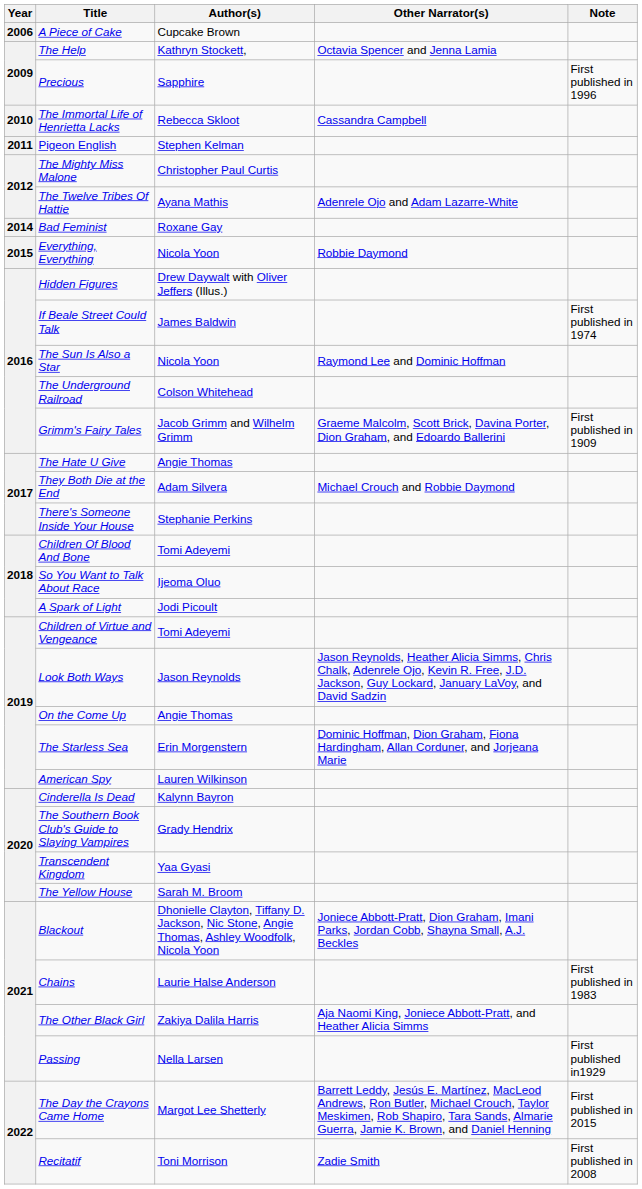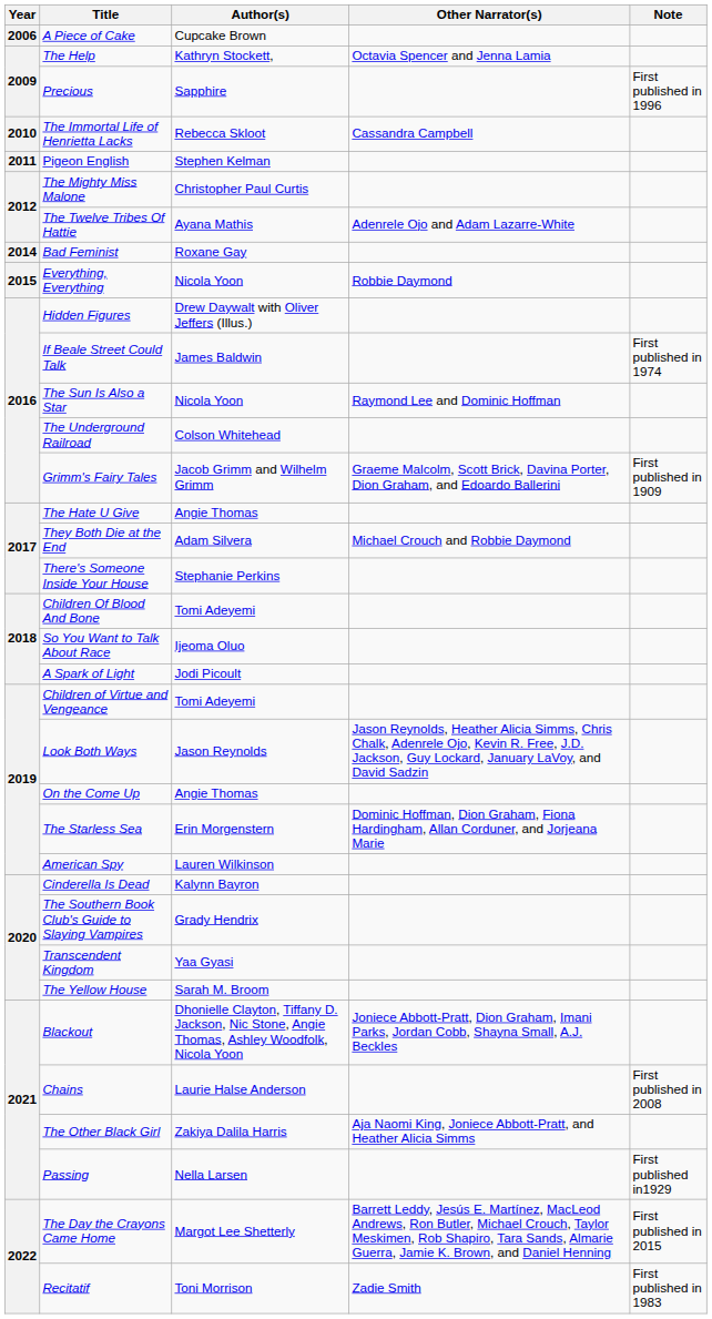Chains | Note: First published in 1983 -> First published in 2008
Recitatif | Note: First published in 2008 -> First published in 1983
